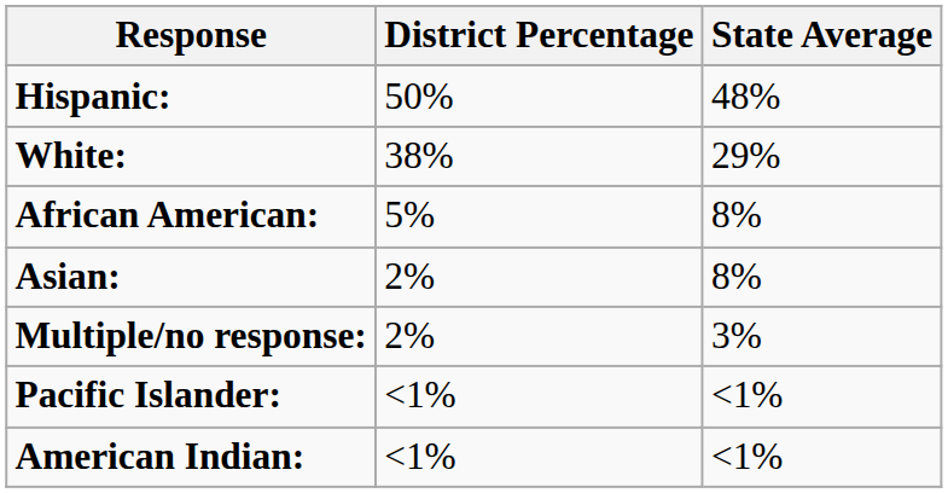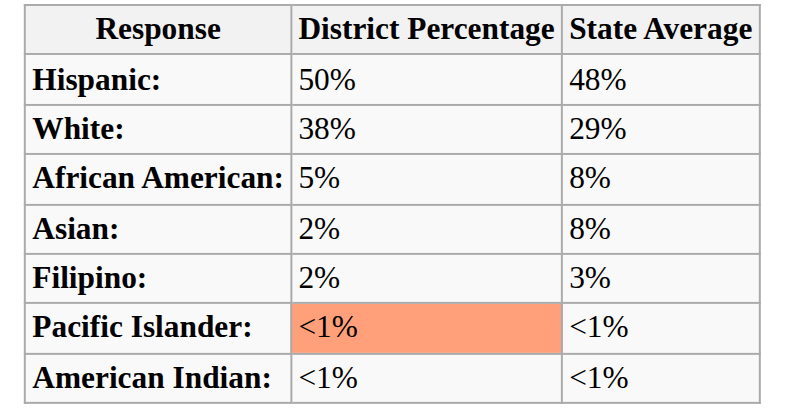+ row: Filipino: | 2% | 3%
- row: Multiple/no response: | 2% | 3%
Pacific Islander: | District Percentage: no background -> lightsalmon background
